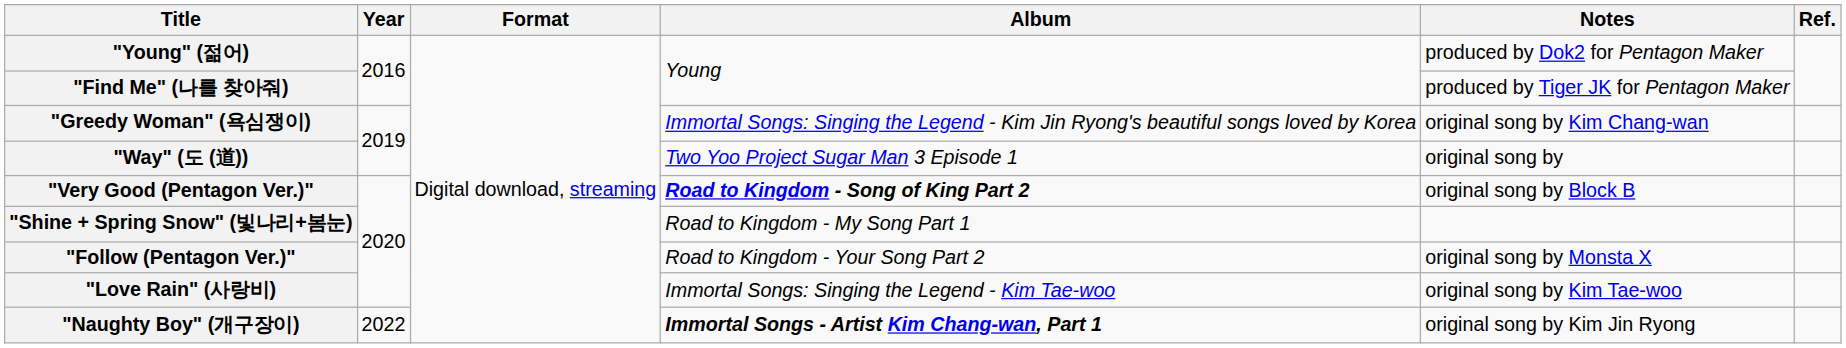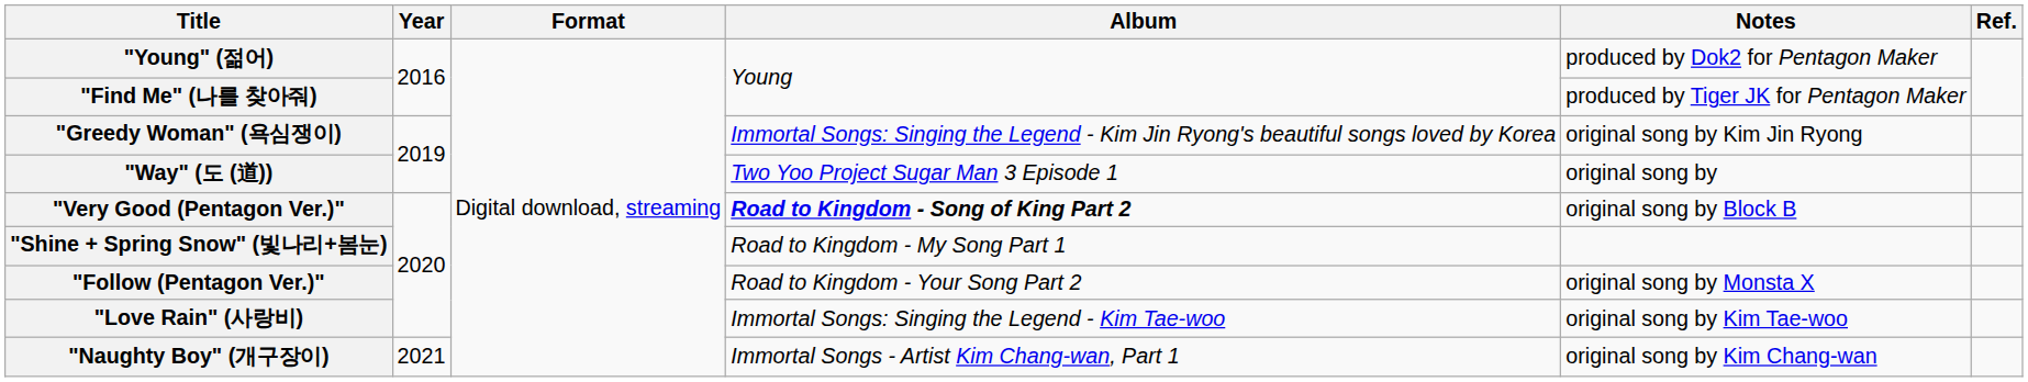"Greedy Woman" (욕심쟁이) | Notes: original song by Kim Chang-wan -> original song by Kim Jin Ryong
"Naughty Boy" (개구장이) | Year: 2022 -> 2021
"Naughty Boy" (개구장이) | Album: bold -> normal
"Naughty Boy" (개구장이) | Notes: original song by Kim Jin Ryong -> original song by Kim Chang-wan
